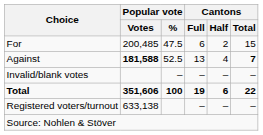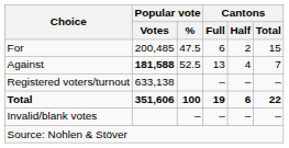Against | Cantons / Total: bold -> normal
rows swapped: Invalid/blank votes <-> Registered voters/turnout
